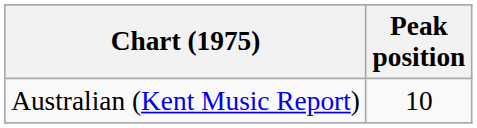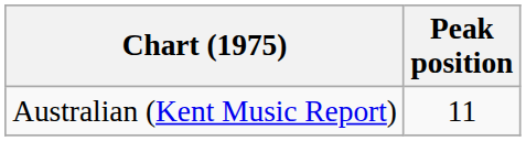Australian (Kent Music Report) | Peak position: 10 -> 11
